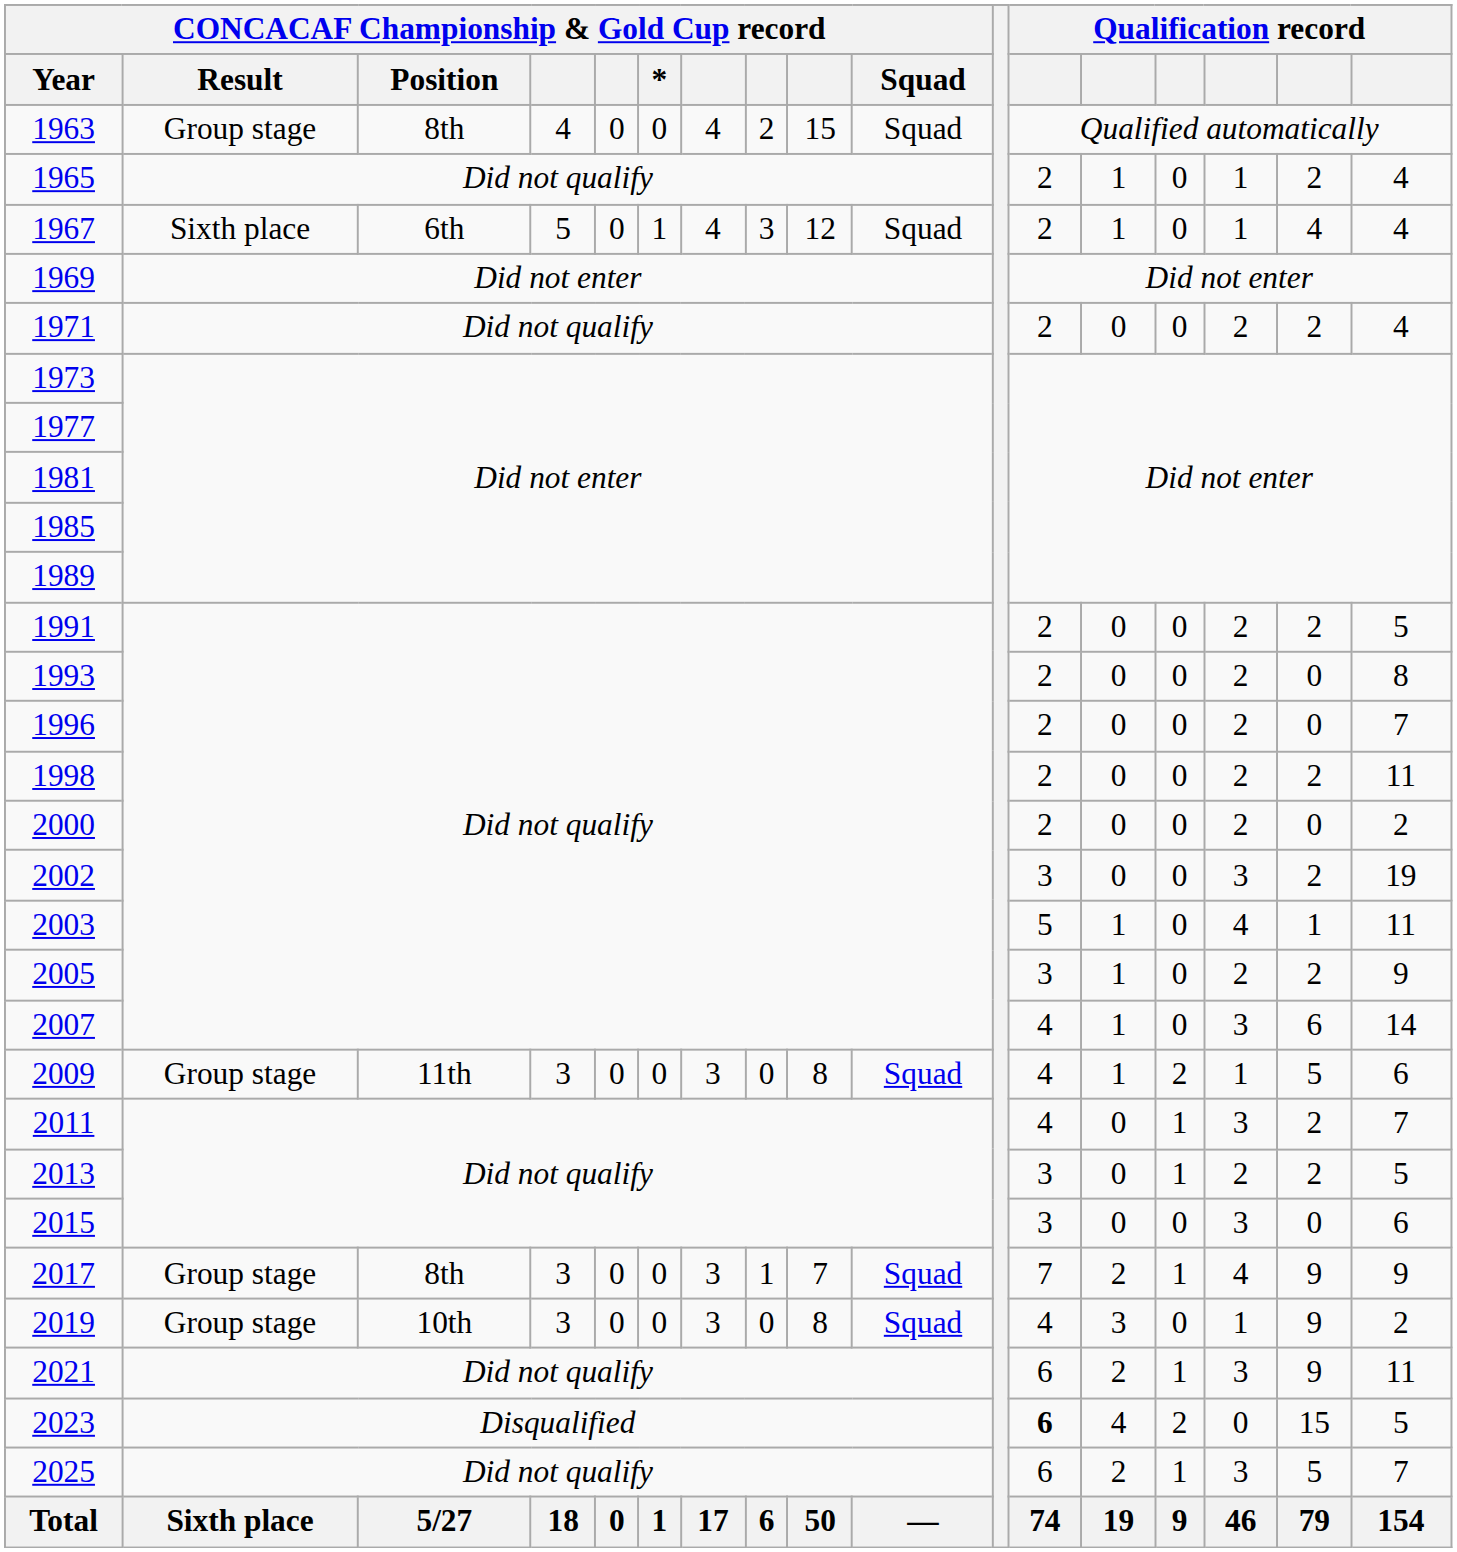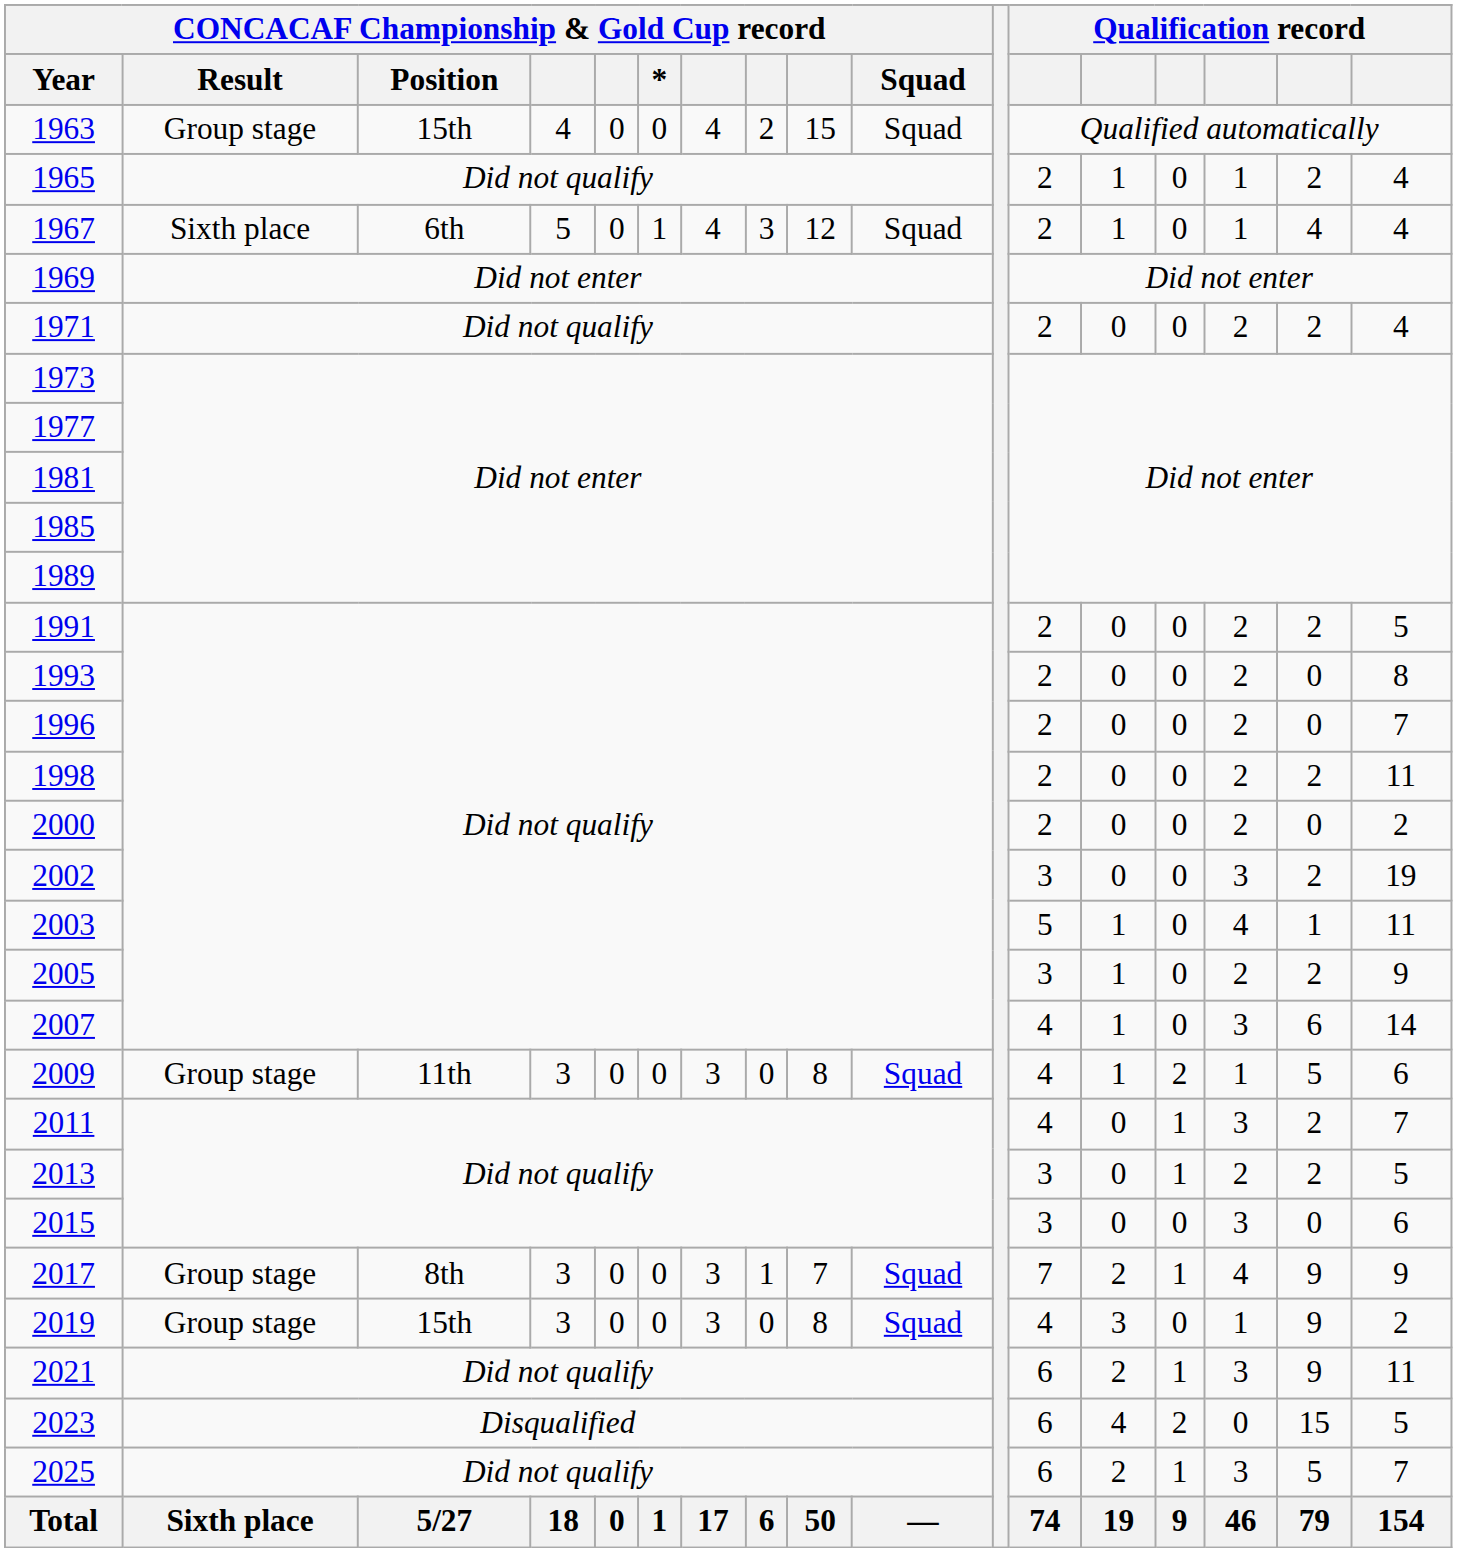1963 | CONCACAF Championship & Gold Cup record / Position: 8th -> 15th
2019 | CONCACAF Championship & Gold Cup record / Position: 10th -> 15th
2023 | column 12: bold -> normal
